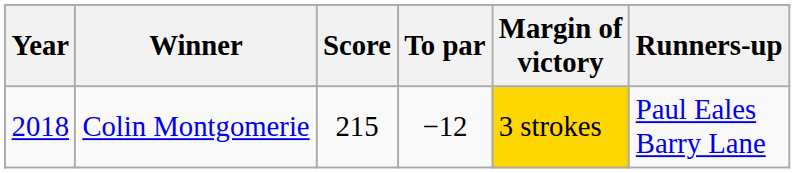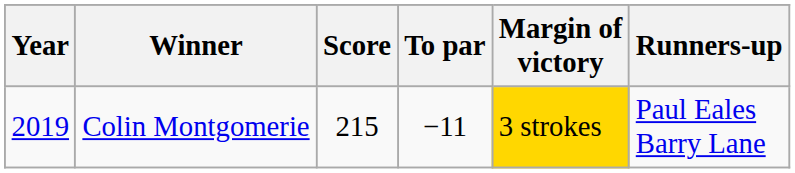Colin Montgomerie | Year: 2018 -> 2019
Colin Montgomerie | To par: −12 -> −11
